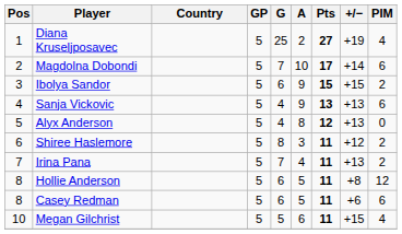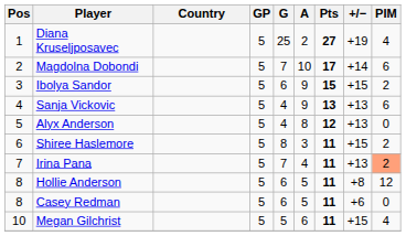Shiree Haslemore | +/−: +12 -> +15
Irina Pana | PIM: no background -> lightsalmon background
Casey Redman | PIM: 6 -> 0
